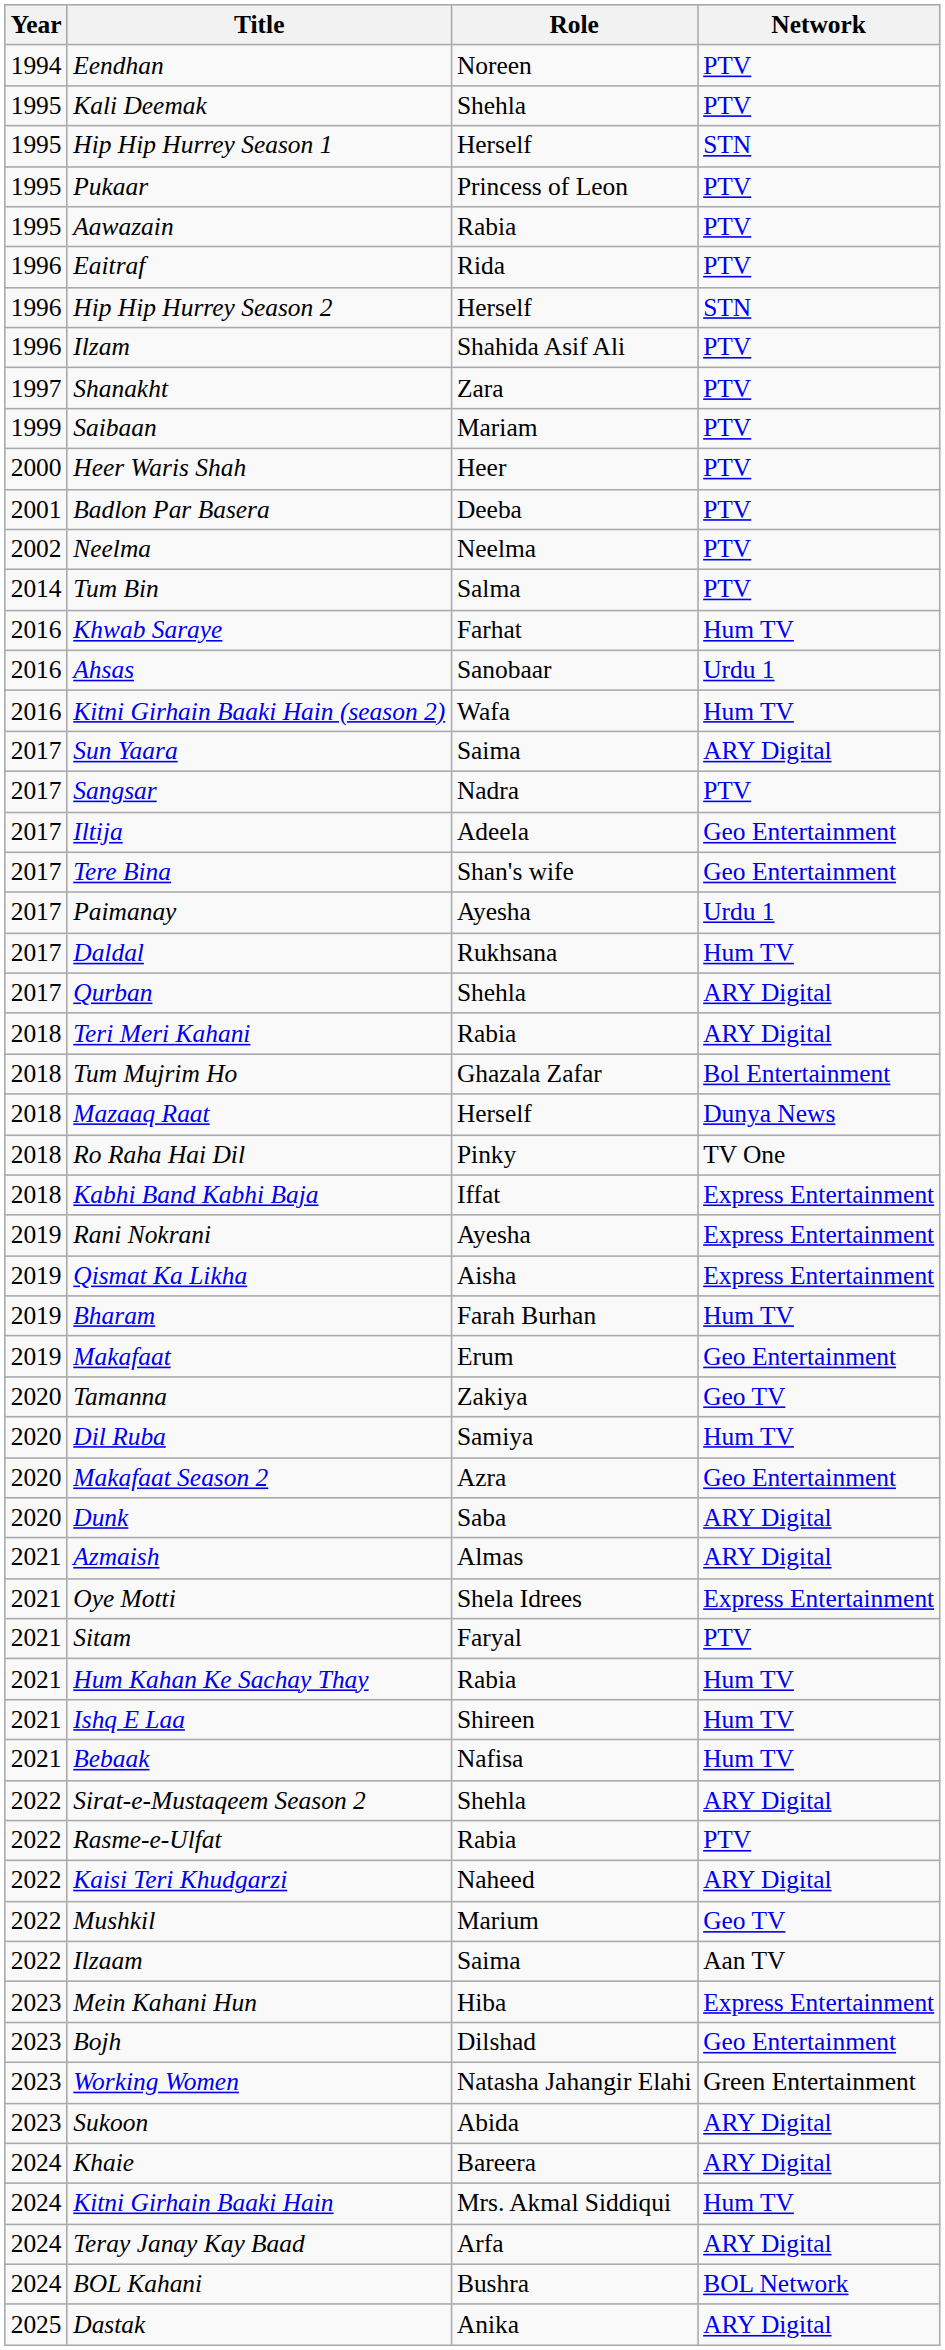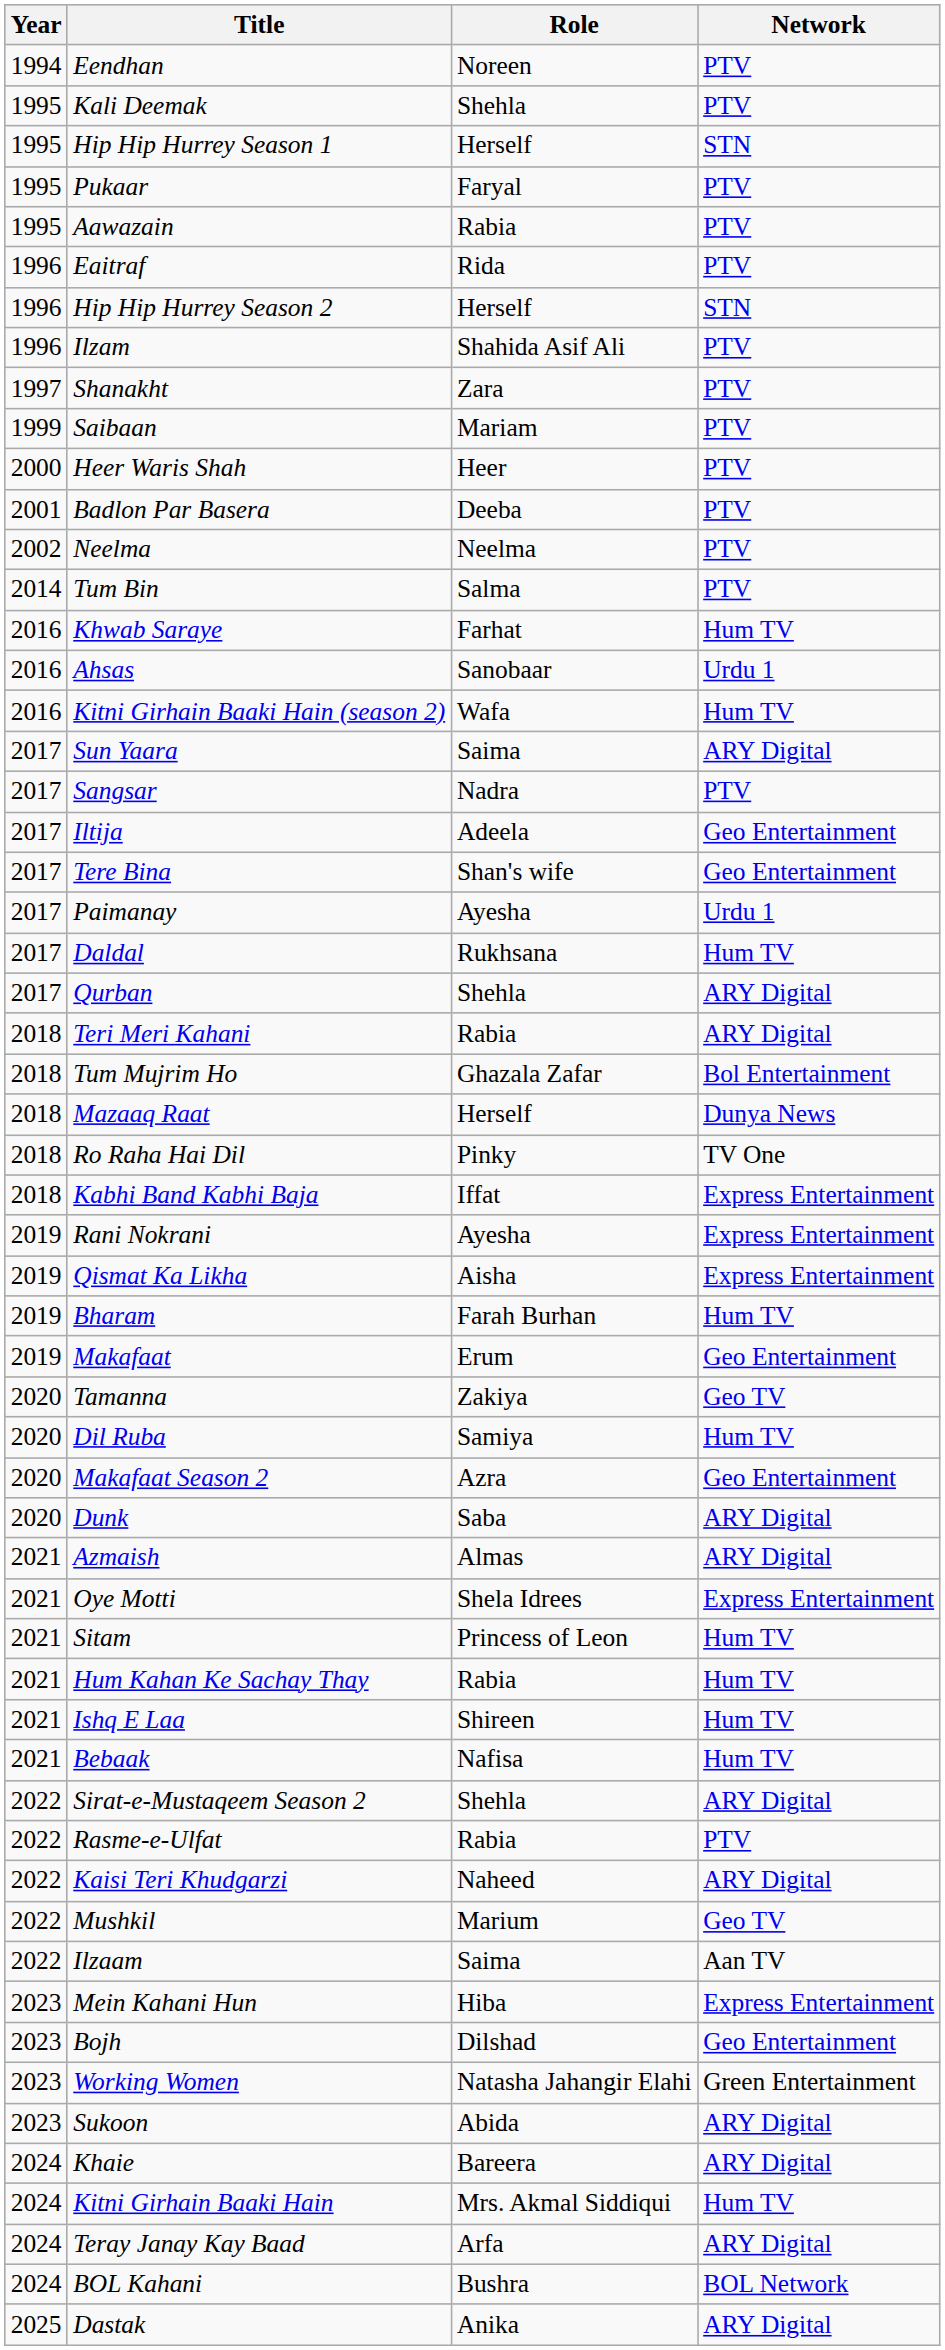Pukaar | Role: Princess of Leon -> Faryal
Sitam | Role: Faryal -> Princess of Leon
Sitam | Network: PTV -> Hum TV
